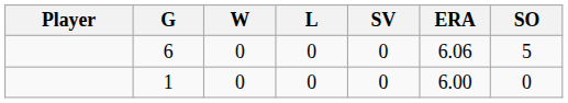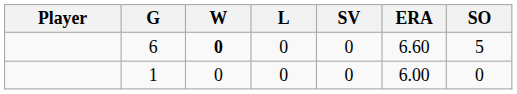6 | W: normal -> bold
6 | ERA: 6.06 -> 6.60
